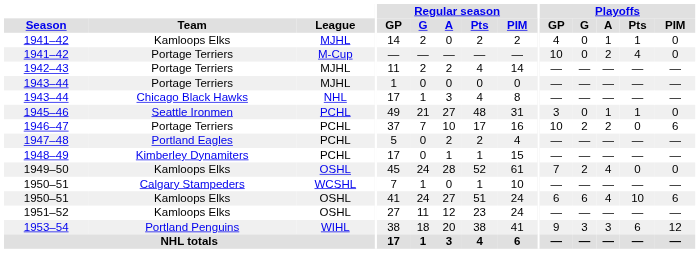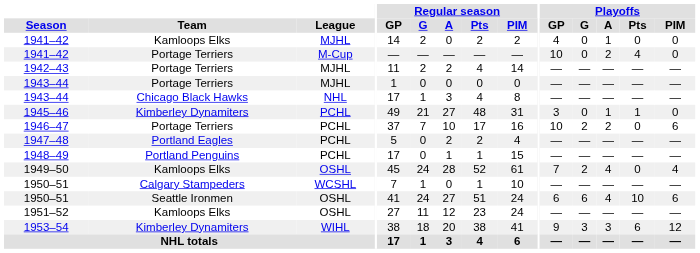1941–42 / MJHL | Playoffs / Pts: 1 -> 0
1945–46 | Team: Seattle Ironmen -> Kimberley Dynamiters
1948–49 | Team: Kimberley Dynamiters -> Portland Penguins
1949–50 | Playoffs / PIM: 0 -> 4
1950–51 / OSHL | Team: Kamloops Elks -> Seattle Ironmen
1953–54 | Team: Portland Penguins -> Kimberley Dynamiters
